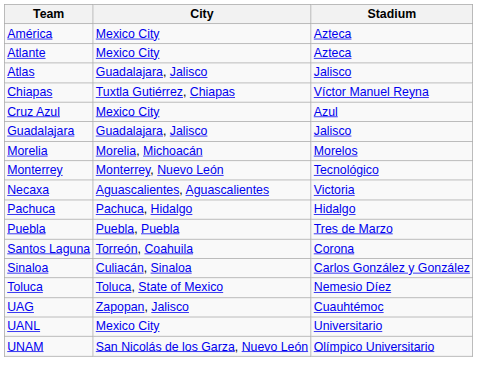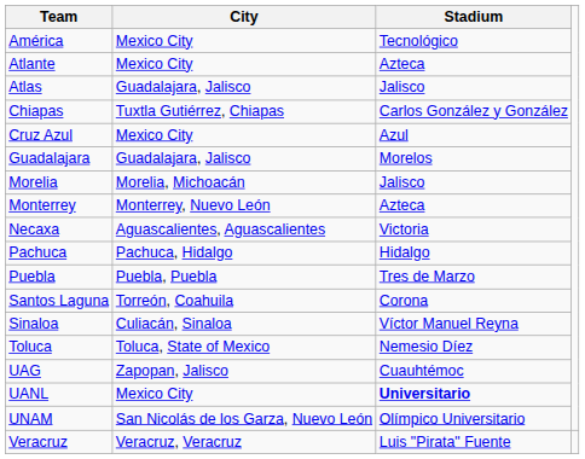América | Stadium: Azteca -> Tecnológico
Chiapas | Stadium: Víctor Manuel Reyna -> Carlos González y González
Guadalajara | Stadium: Jalisco -> Morelos
Morelia | Stadium: Morelos -> Jalisco
Monterrey | Stadium: Tecnológico -> Azteca
Sinaloa | Stadium: Carlos González y González -> Víctor Manuel Reyna
UANL | Stadium: normal -> bold
+ row: Veracruz | Veracruz, Veracruz | Luis "Pirata" Fuente
